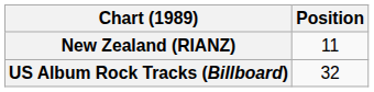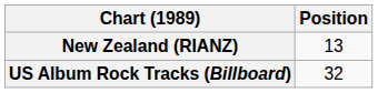New Zealand (RIANZ) | Position: 11 -> 13
